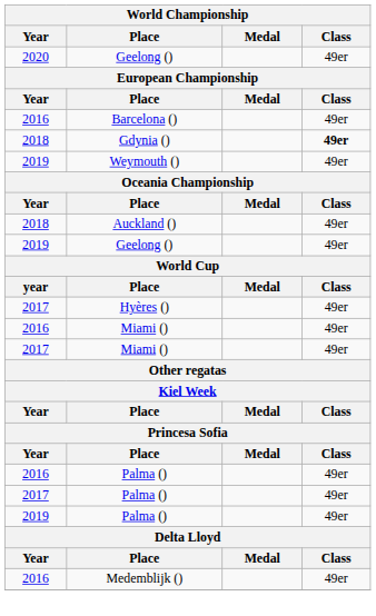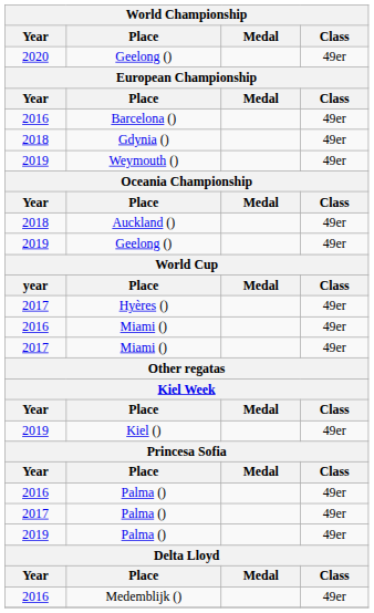Gdynia () | Class: bold -> normal
+ row: 2019 | Kiel () | 49er
